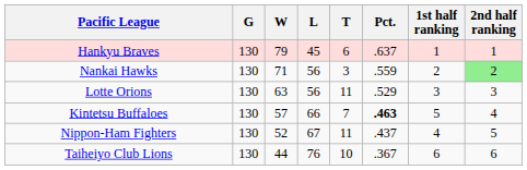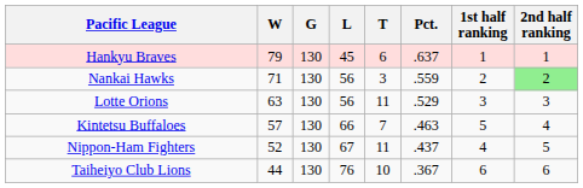columns swapped: G <-> W
Kintetsu Buffaloes | Pct.: bold -> normal
